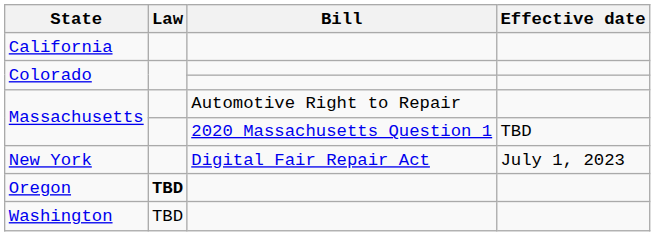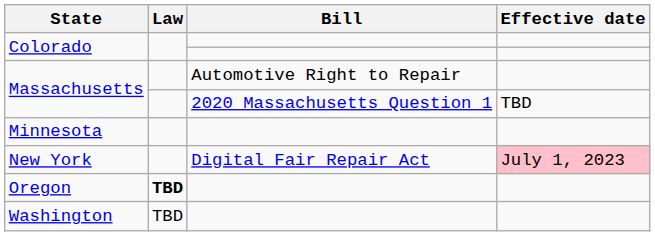- row: California
+ row: Minnesota
New York | Effective date: no background -> pink background
